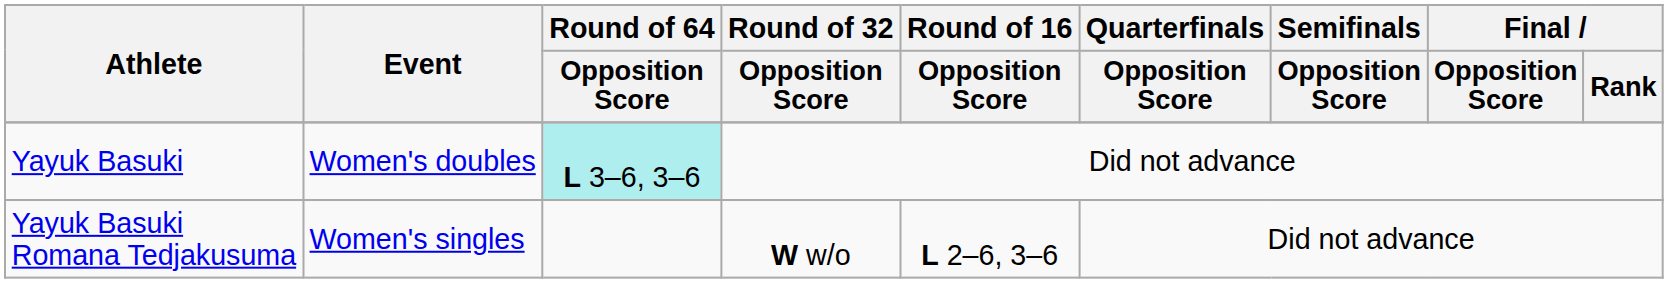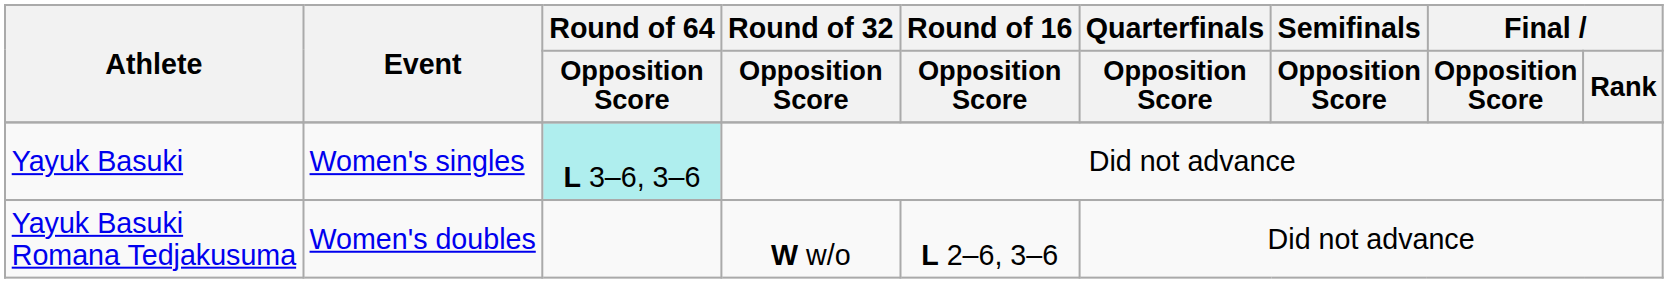Yayuk Basuki | Event: Women's doubles -> Women's singles
Yayuk Basuki Romana Tedjakusuma | Event: Women's singles -> Women's doubles
